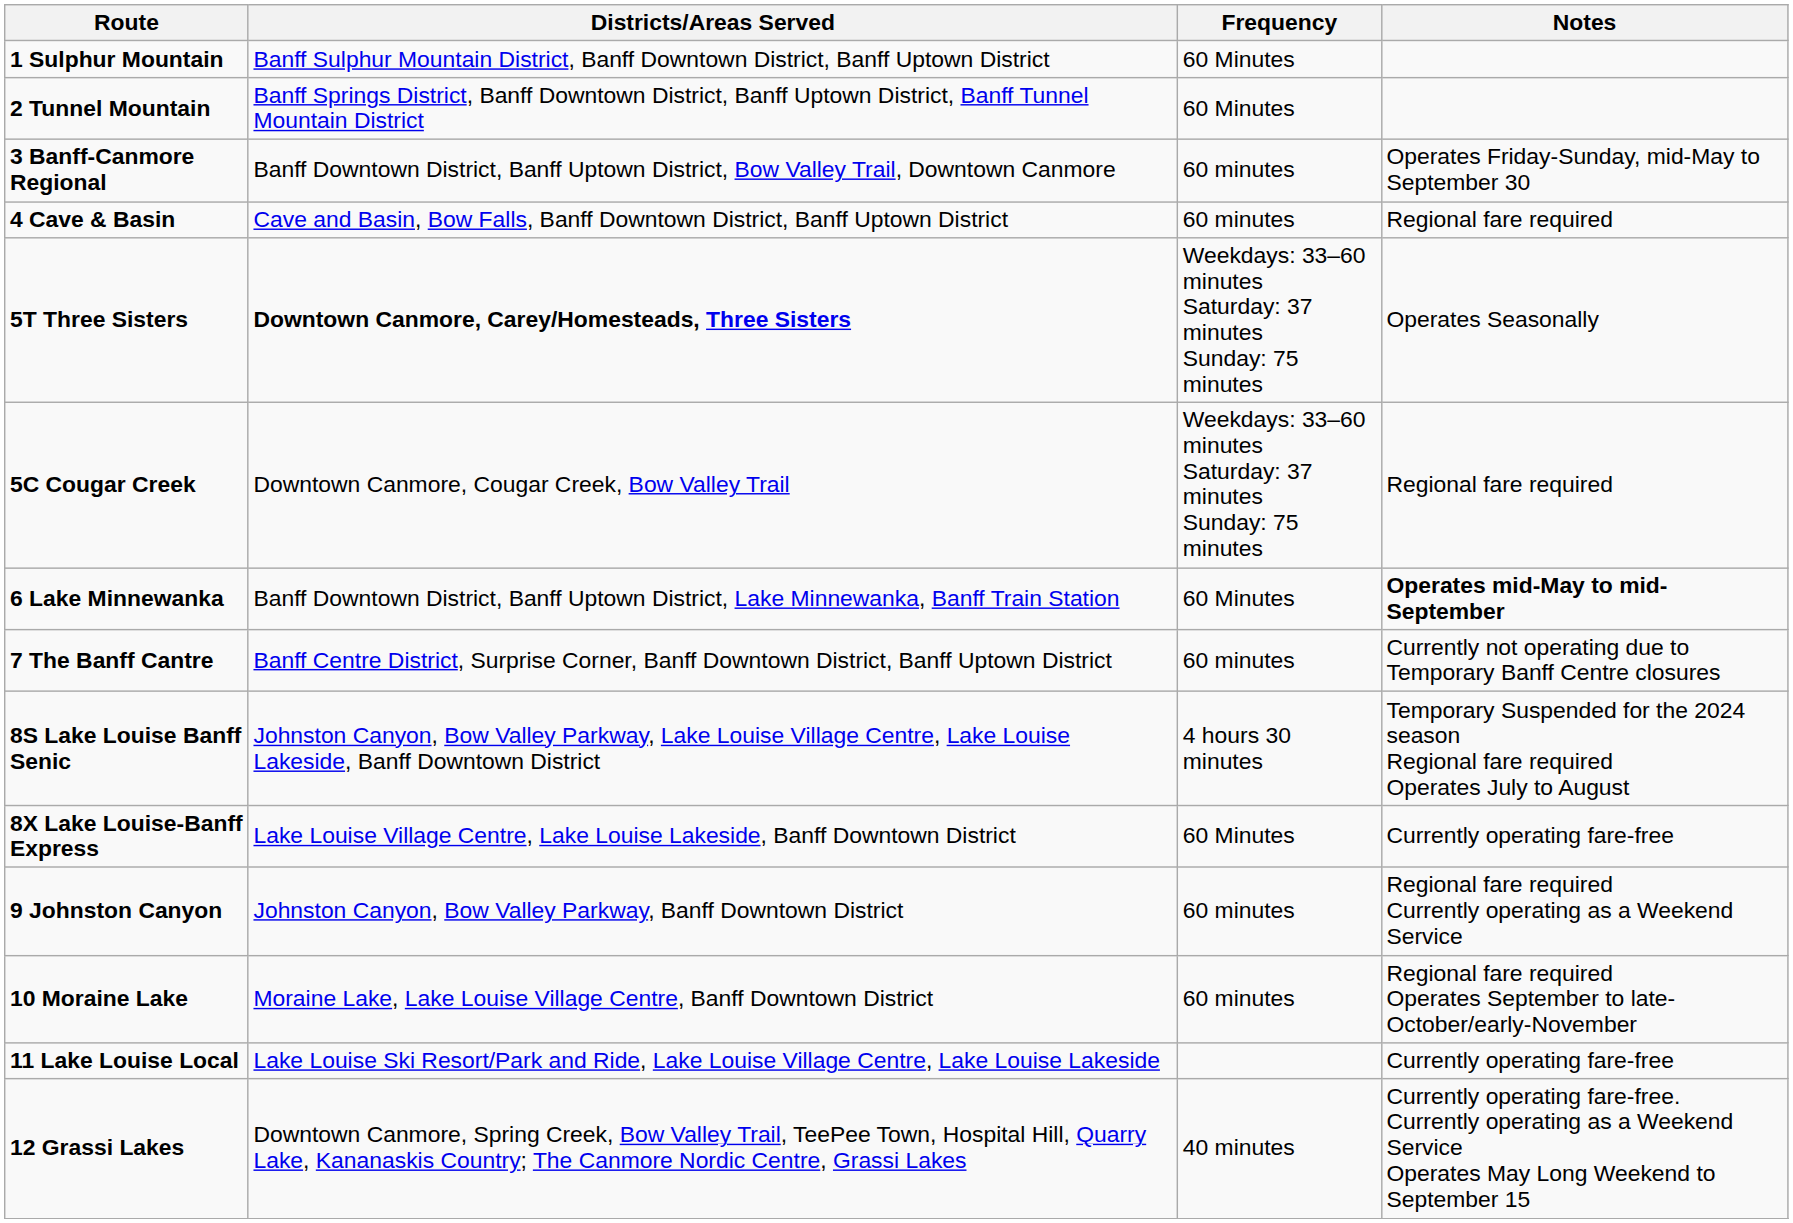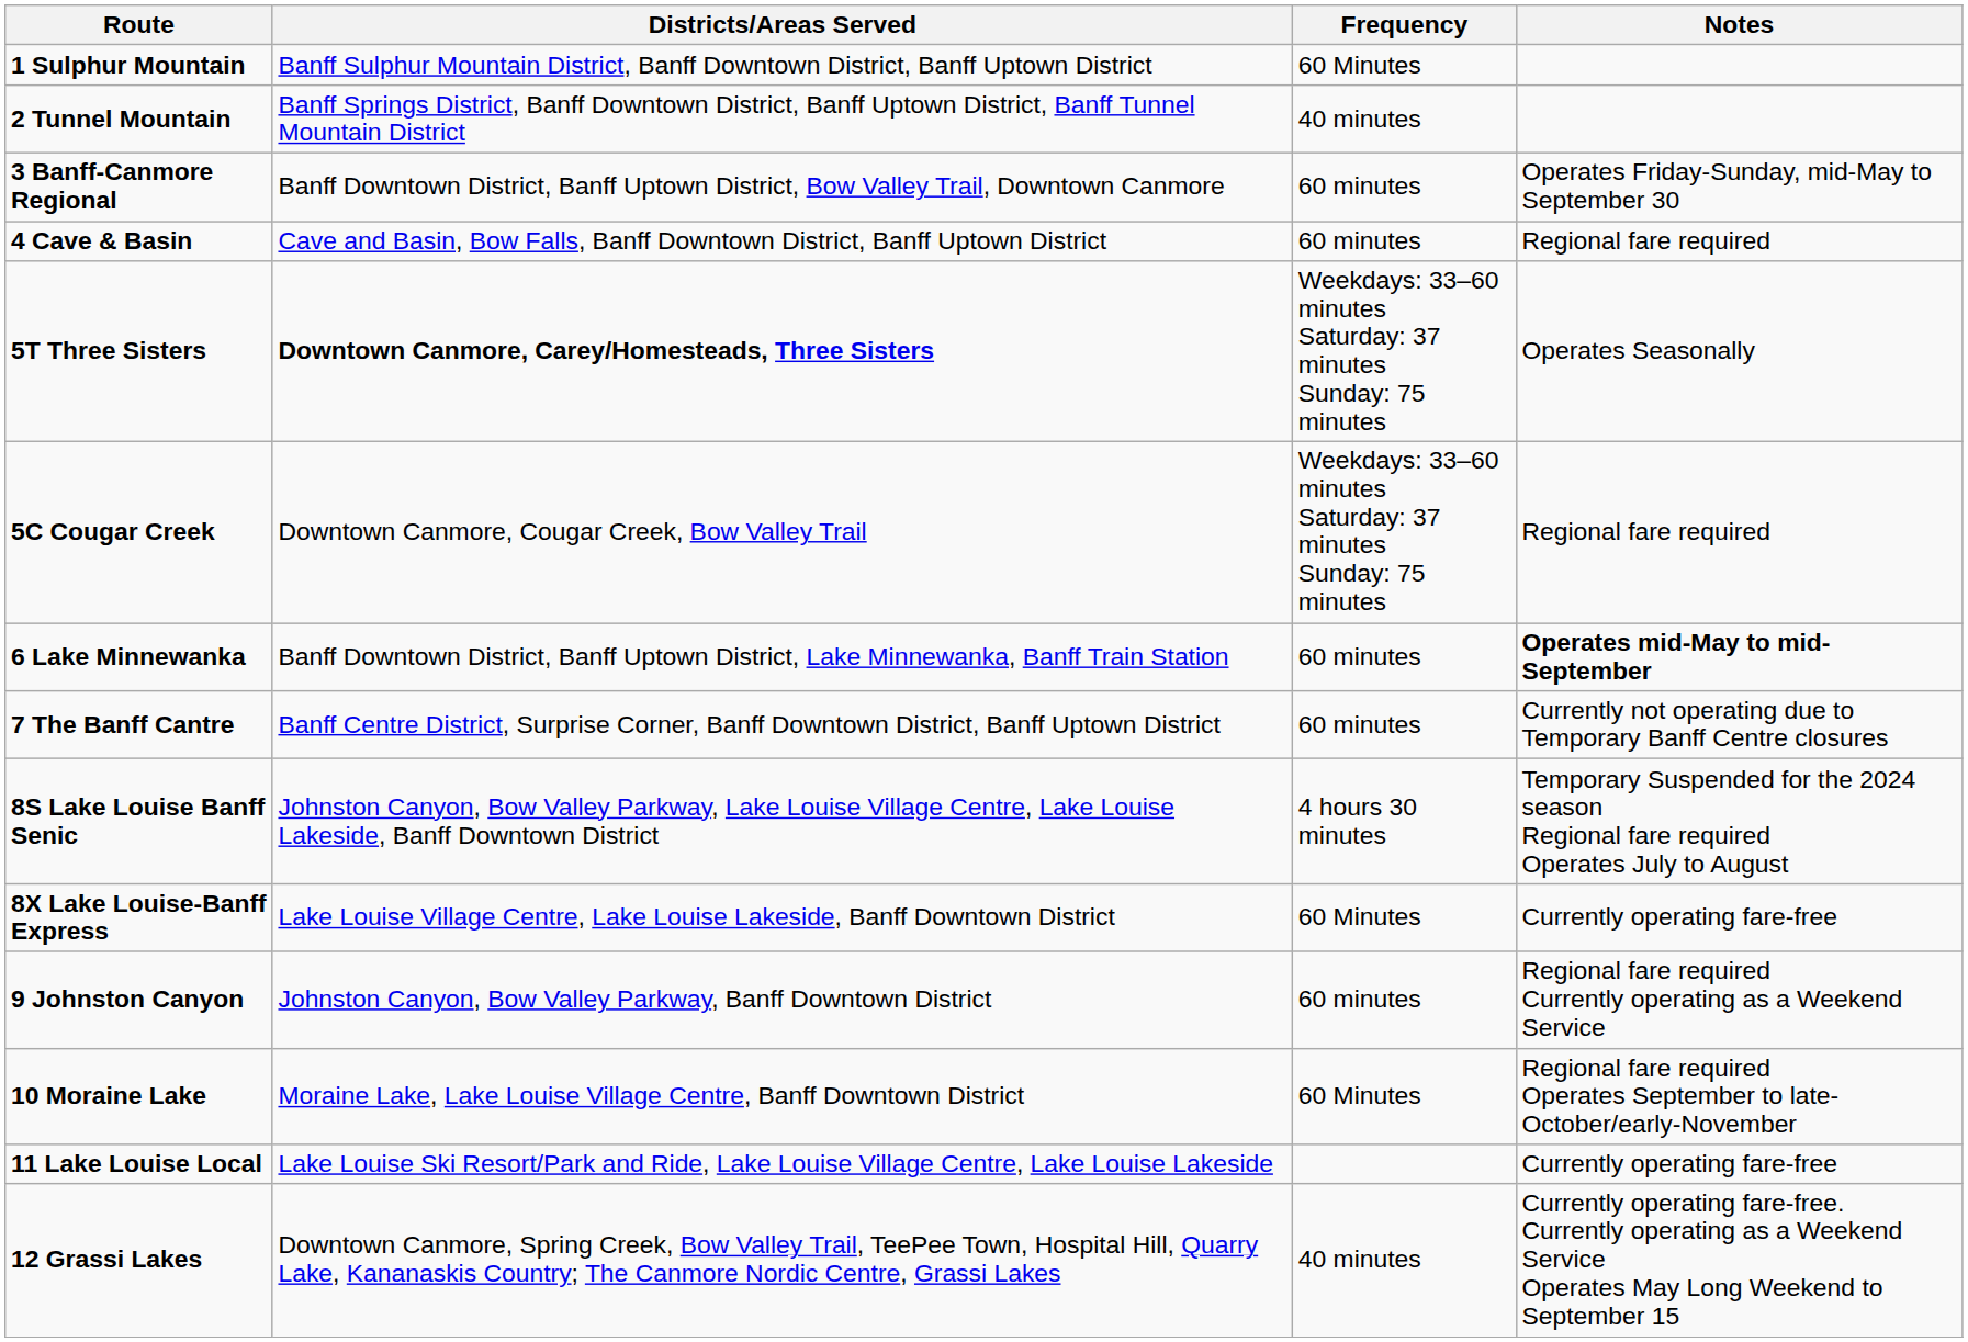2 Tunnel Mountain | Frequency: 60 Minutes -> 40 minutes
6 Lake Minnewanka | Frequency: 60 Minutes -> 60 minutes
10 Moraine Lake | Frequency: 60 minutes -> 60 Minutes
